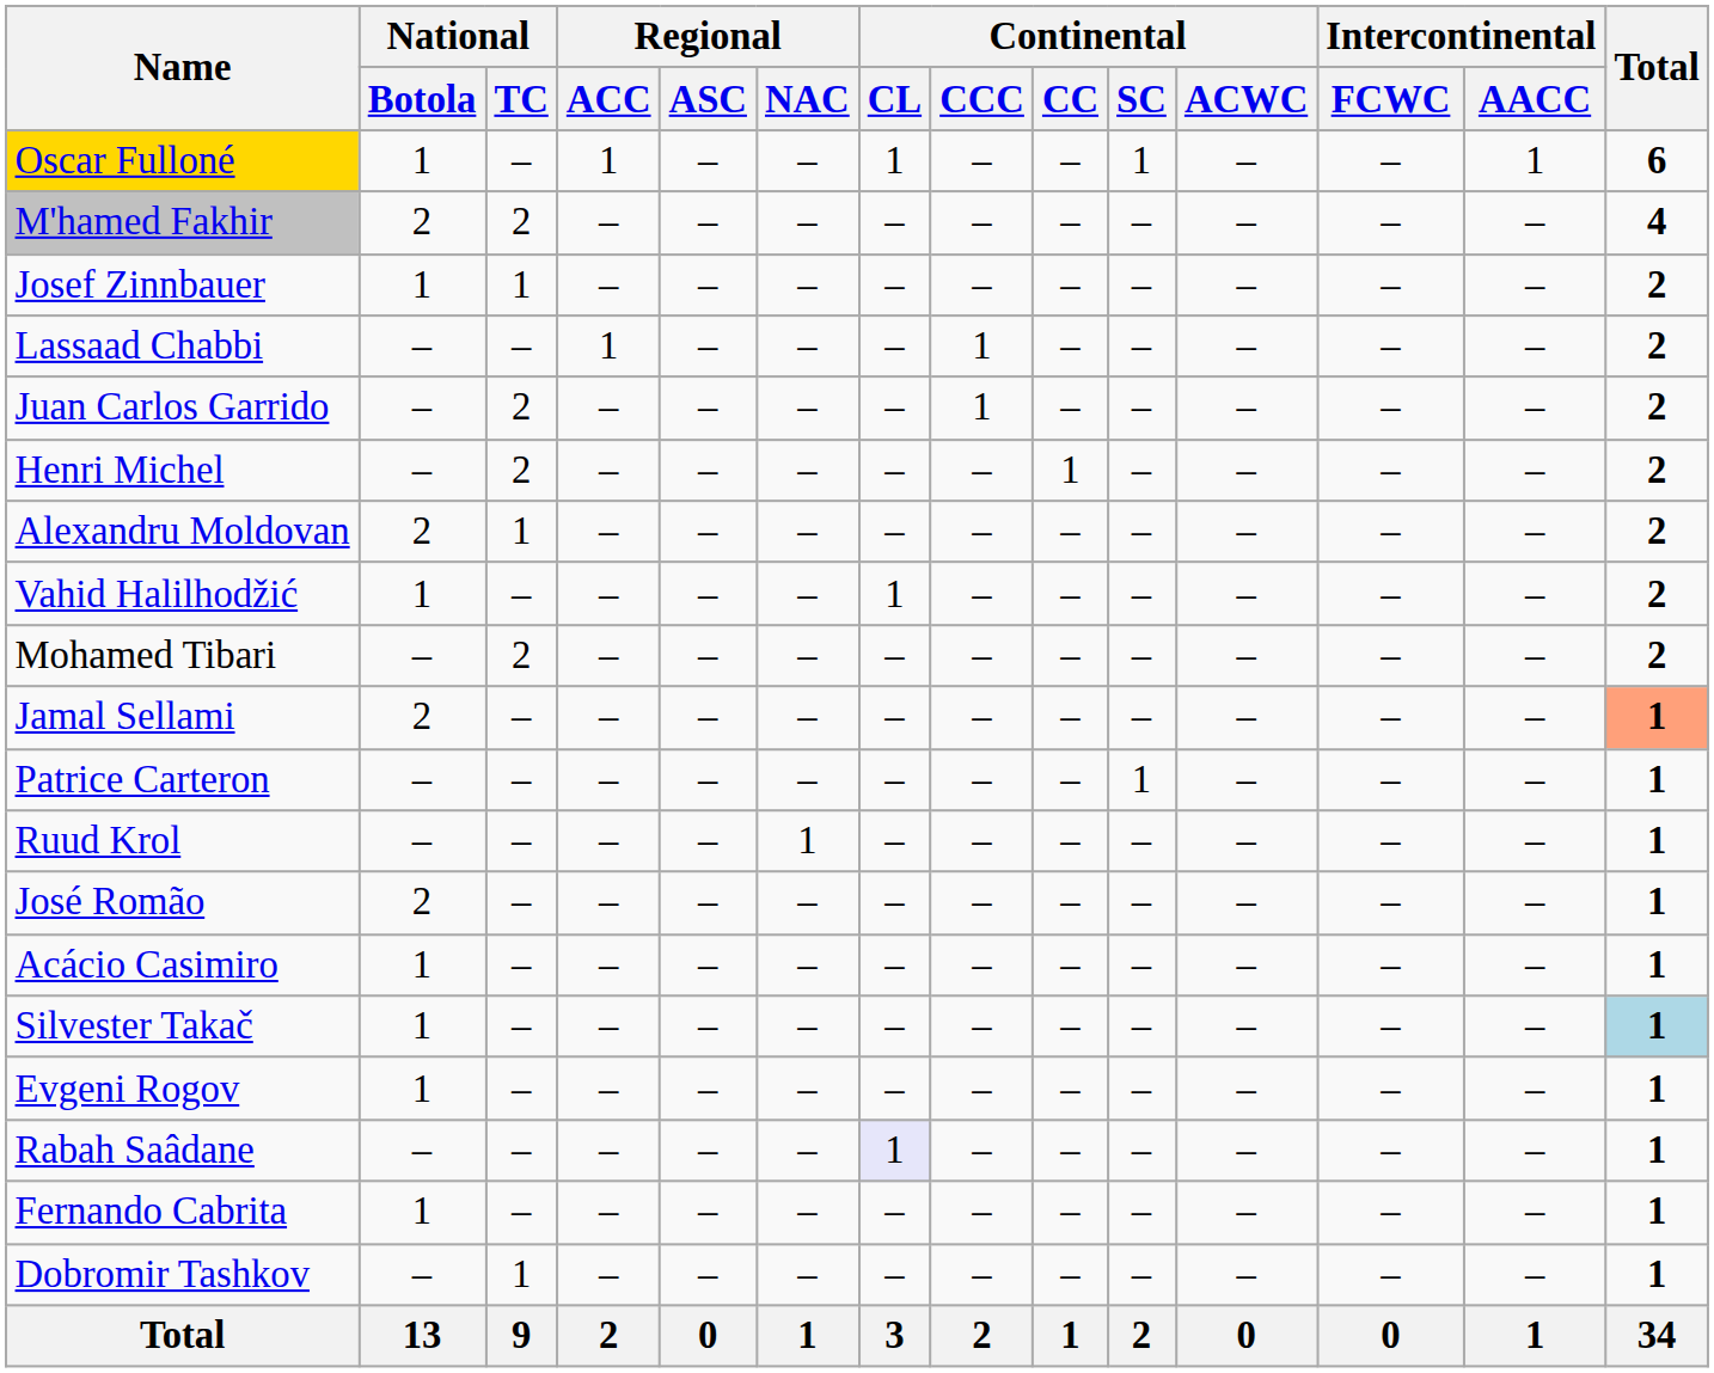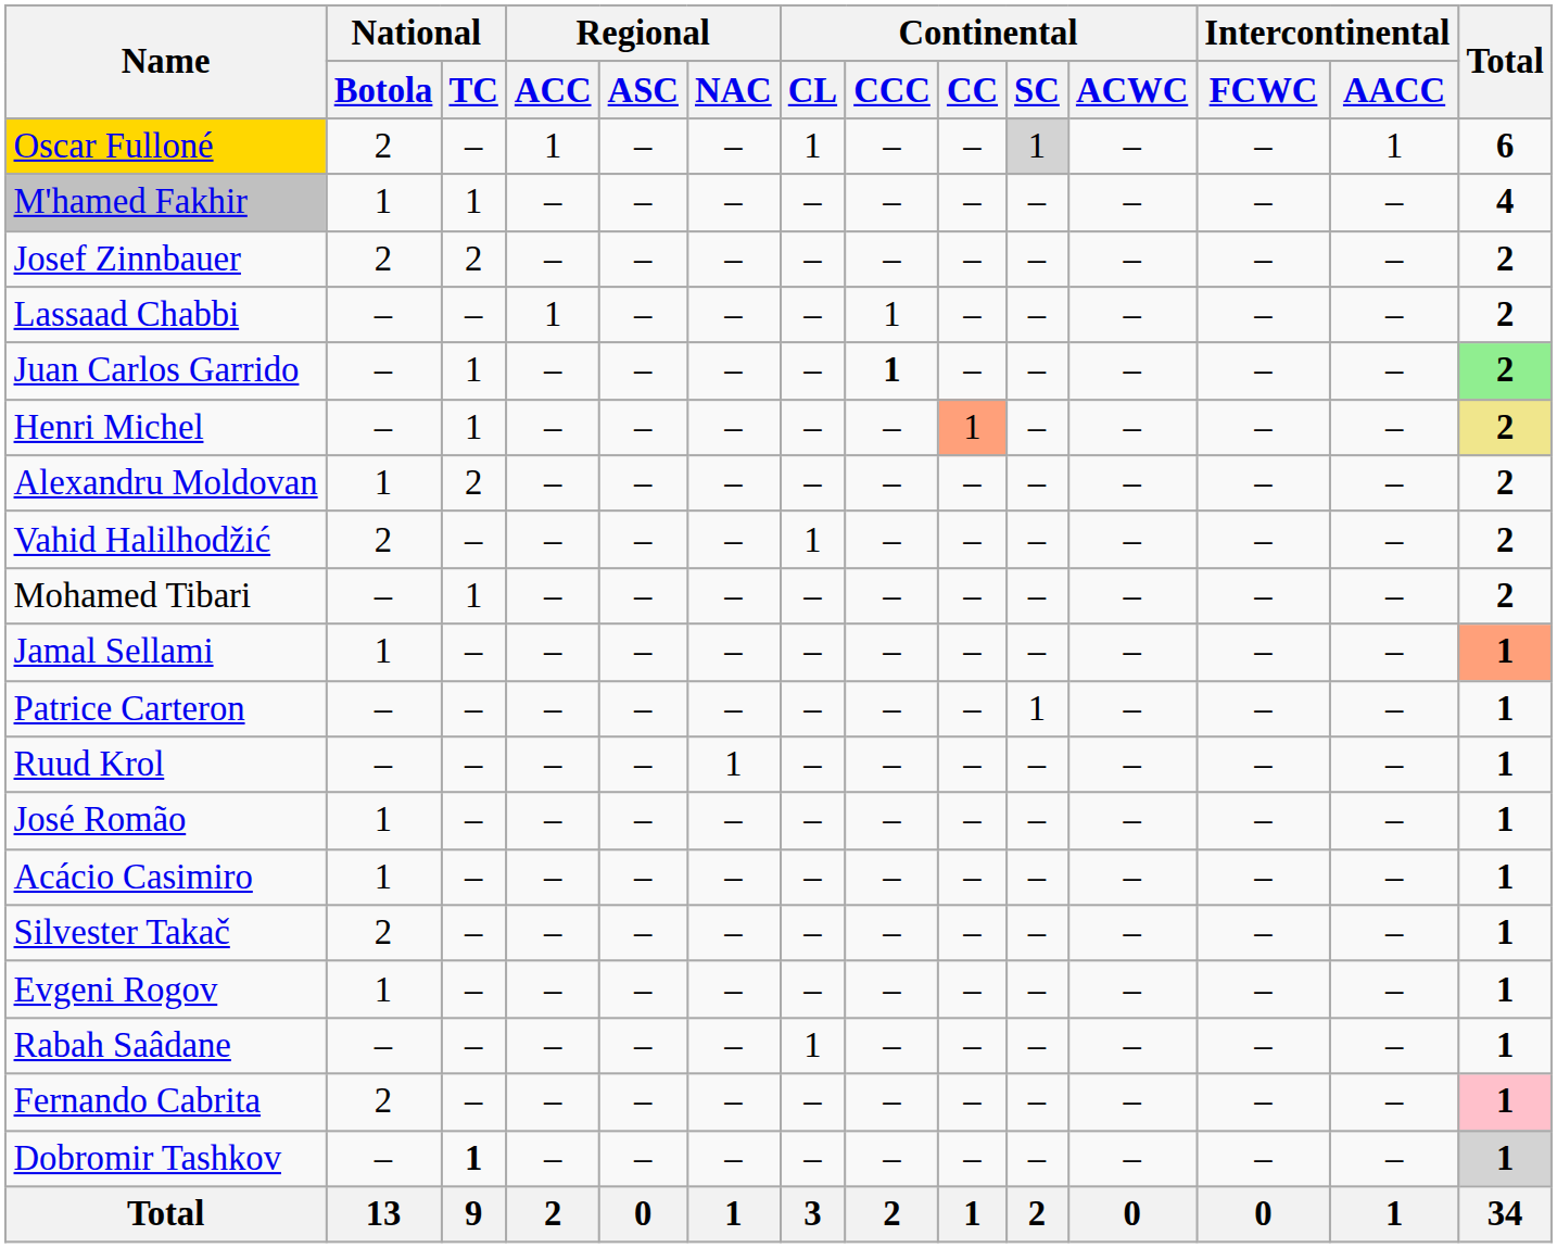Oscar Fulloné | National / Botola: 1 -> 2
Oscar Fulloné | Continental / SC: no background -> lightgrey background
M'hamed Fakhir | National / Botola: 2 -> 1
M'hamed Fakhir | National / TC: 2 -> 1
Josef Zinnbauer | National / Botola: 1 -> 2
Josef Zinnbauer | National / TC: 1 -> 2
Juan Carlos Garrido | National / TC: 2 -> 1
Juan Carlos Garrido | Continental / CCC: normal -> bold
Juan Carlos Garrido | Total: no background -> lightgreen background
Henri Michel | National / TC: 2 -> 1
Henri Michel | Continental / CC: no background -> lightsalmon background
Henri Michel | Total: no background -> khaki background
Alexandru Moldovan | National / Botola: 2 -> 1
Alexandru Moldovan | National / TC: 1 -> 2
Vahid Halilhodžić | National / Botola: 1 -> 2
Mohamed Tibari | National / TC: 2 -> 1
Jamal Sellami | National / Botola: 2 -> 1
José Romão | National / Botola: 2 -> 1
Silvester Takač | National / Botola: 1 -> 2
Silvester Takač | Total: lightblue background -> no background
Rabah Saâdane | Continental / CL: lavender background -> no background
Fernando Cabrita | National / Botola: 1 -> 2
Fernando Cabrita | Total: no background -> pink background
Dobromir Tashkov | National / TC: normal -> bold
Dobromir Tashkov | Total: no background -> lightgrey background
